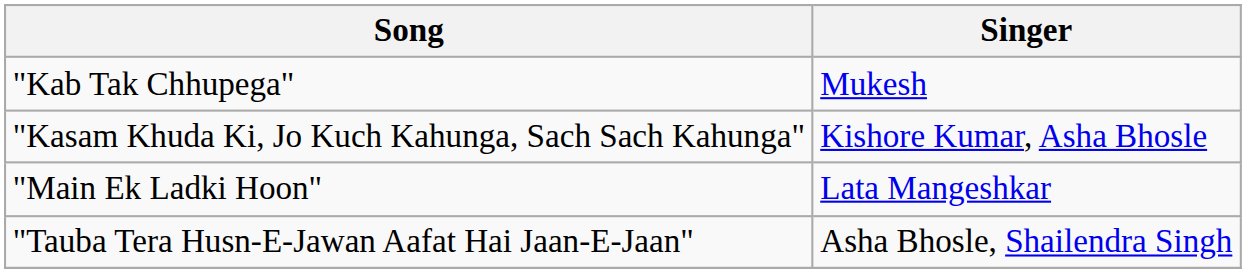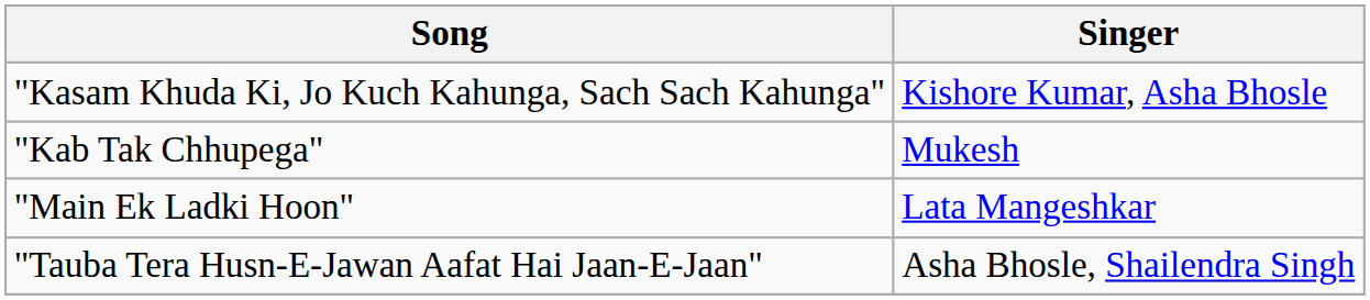rows swapped: "Kasam Khuda Ki, Jo Kuch Kahunga, Sach Sach Kahunga" <-> "Kab Tak Chhupega"
